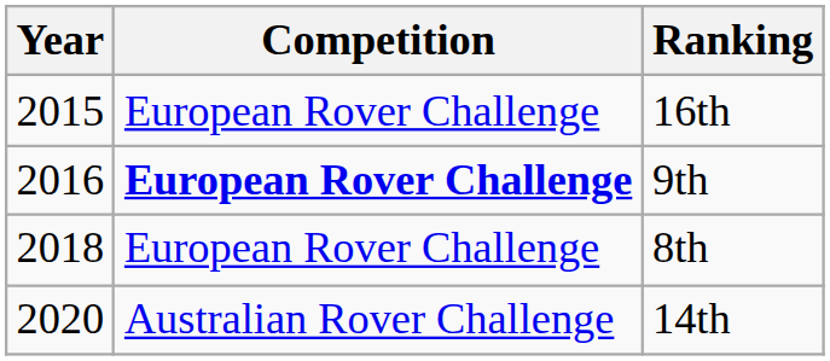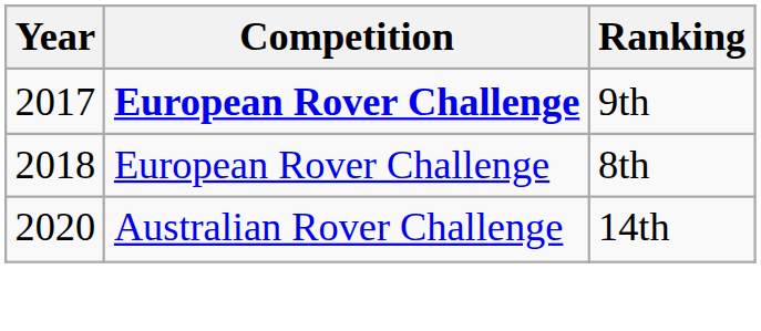- row: 2015 | European Rover Challenge | 16th
9th | Year: 2016 -> 2017
